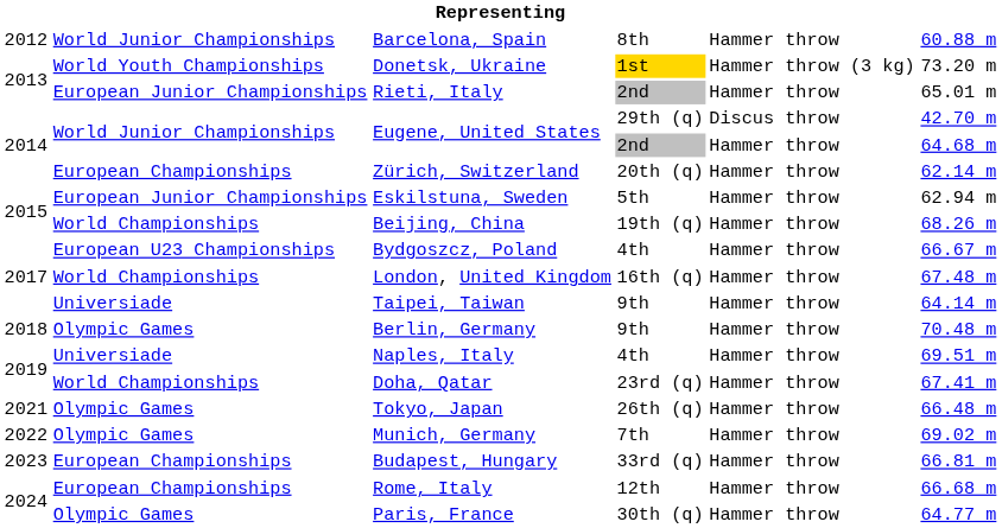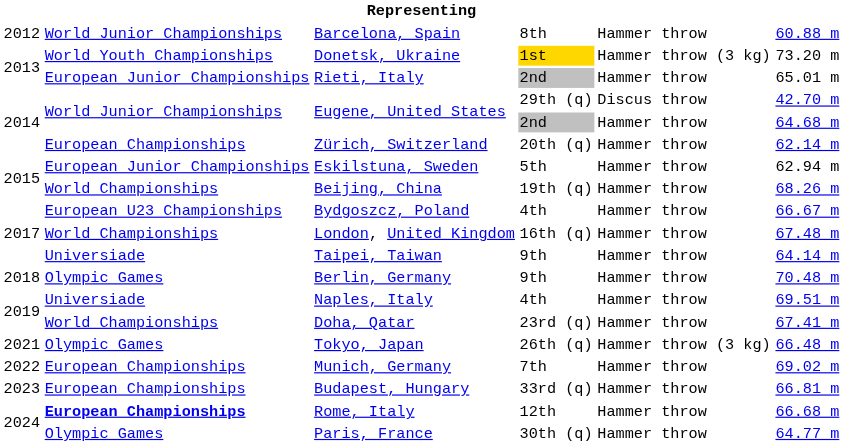Tokyo, Japan | column 5: Hammer throw -> Hammer throw (3 kg)
Munich, Germany | column 2: Olympic Games -> European Championships
Rome, Italy | column 2: normal -> bold
